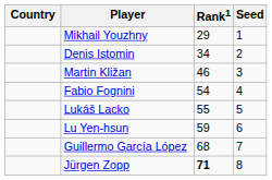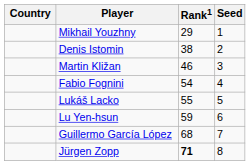Denis Istomin | Rank1: 34 -> 38
